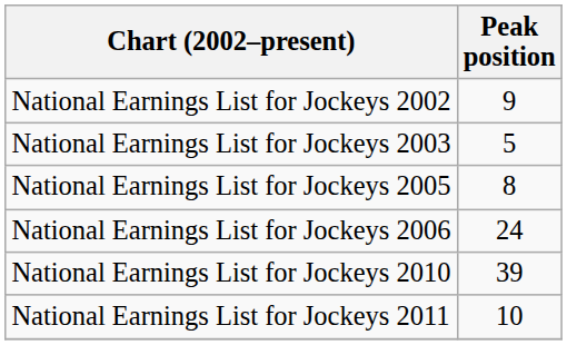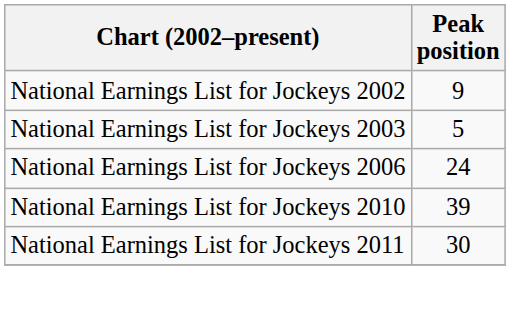- row: National Earnings List for Jockeys 2005 | 8
National Earnings List for Jockeys 2011 | Peak position: 10 -> 30
